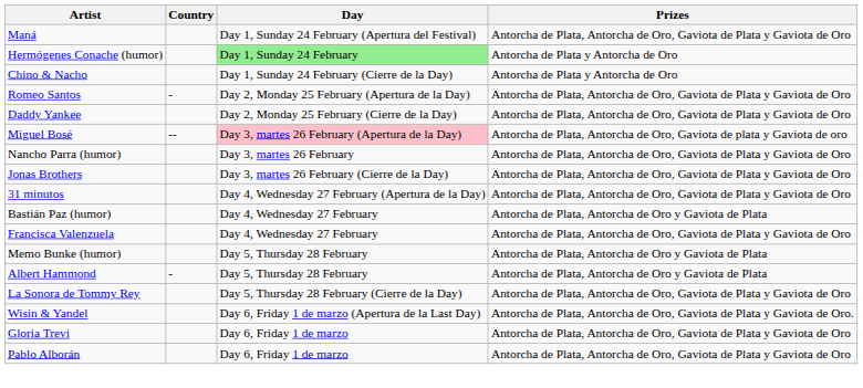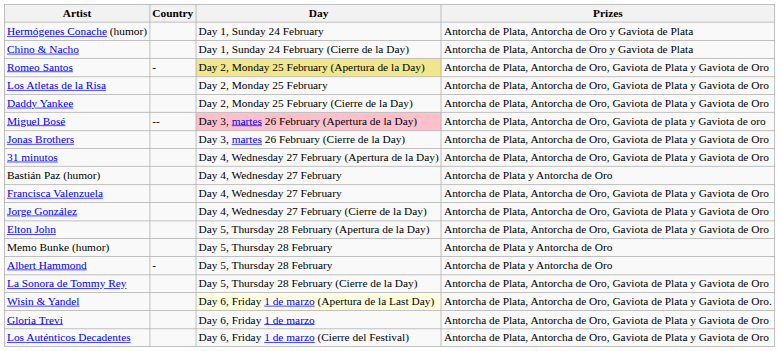- row: Maná | Day 1, Sunday 24 February (Apertura del Festival) | Antorcha de Plata, Antorcha de Oro, Gaviota de Plata y Gaviota de Oro
Hermógenes Conache (humor) | Day: lightgreen background -> no background
Hermógenes Conache (humor) | Prizes: Antorcha de Plata y Antorcha de Oro -> Antorcha de Plata, Antorcha de Oro y Gaviota de Plata
Chino & Nacho | Prizes: Antorcha de Plata y Antorcha de Oro -> Antorcha de Plata, Antorcha de Oro y Gaviota de Plata
Romeo Santos | Day: no background -> khaki background
+ row: Los Atletas de la Risa | Day 2, Monday 25 February | Antorcha de Plata, Antorcha de Oro, Gaviota de Plata y Gaviota de Oro
- row: Nancho Parra (humor) | Day 3, martes 26 February | Antorcha de Plata, Antorcha de Oro, Gaviota de Plata y Gaviota de Oro
Bastián Paz (humor) | Prizes: Antorcha de Plata, Antorcha de Oro y Gaviota de Plata -> Antorcha de Plata y Antorcha de Oro
+ row: Jorge González | Day 4, Wednesday 27 February (Cierre de la Day) | Antorcha de Plata, Antorcha de Oro, Gaviota de Plata y Gaviota de Oro
+ row: Elton John | Day 5, Thursday 28 February (Apertura de la Day) | Antorcha de Plata, Antorcha de Oro, Gaviota de Plata y Gaviota de Oro
Memo Bunke (humor) | Prizes: Antorcha de Plata, Antorcha de Oro y Gaviota de Plata -> Antorcha de Plata y Antorcha de Oro
Albert Hammond | Prizes: Antorcha de Plata, Antorcha de Oro y Gaviota de Plata -> Antorcha de Plata y Antorcha de Oro
Wisin & Yandel | Day: no background -> lightyellow background
- row: Pablo Alborán | Day 6, Friday 1 de marzo | Antorcha de Plata, Antorcha de Oro, Gaviota de Plata y Gaviota de Oro
+ row: Los Auténticos Decadentes | Day 6, Friday 1 de marzo (Cierre del Festival) | Antorcha de Plata, Antorcha de Oro, Gaviota de Plata y Gaviota de Oro
